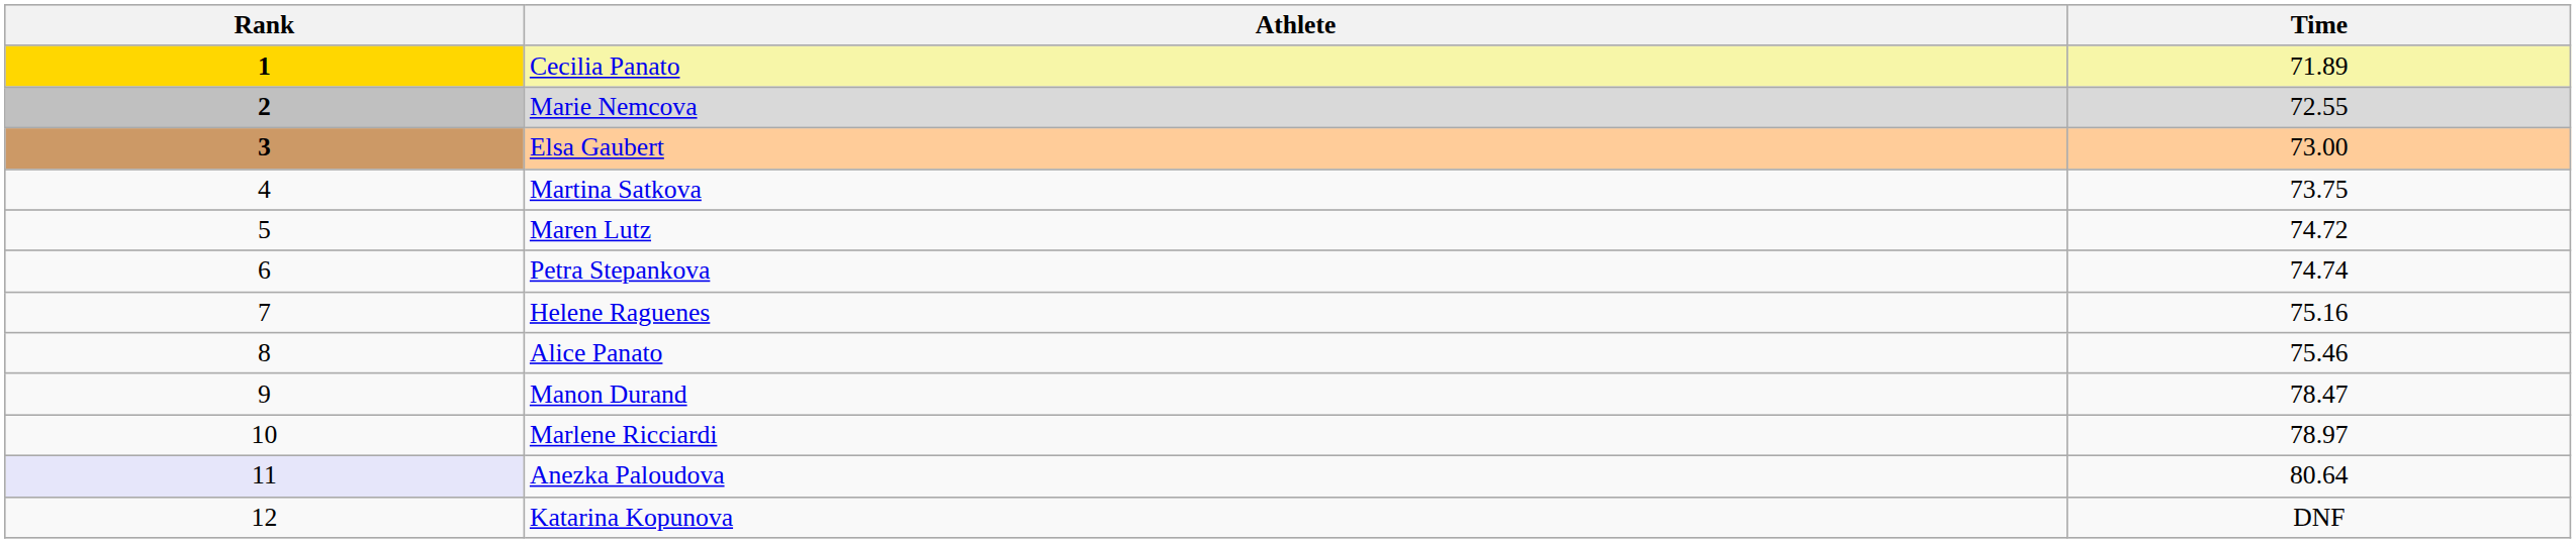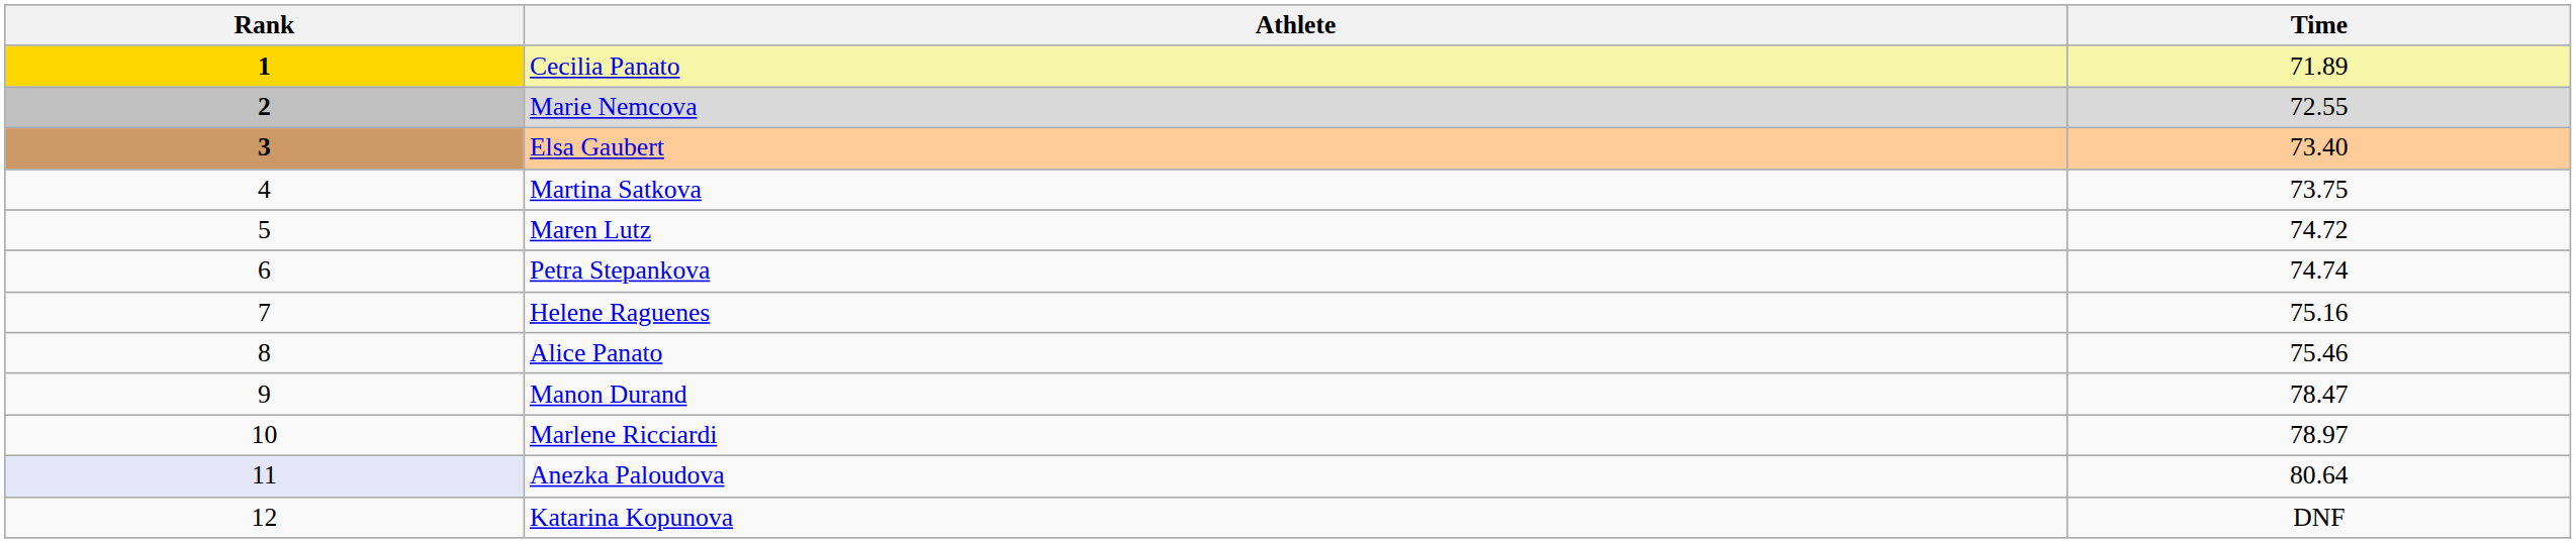Elsa Gaubert | Time: 73.00 -> 73.40
